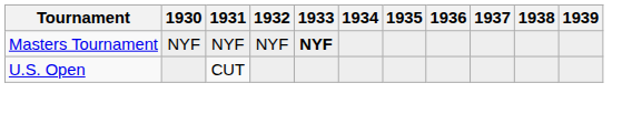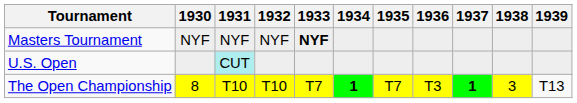U.S. Open | 1931: no background -> paleturquoise background
+ row: The Open Championship | 8 | T10 | T10 | T7 | 1 | T7 | T3 | 1 | 3 | T13
